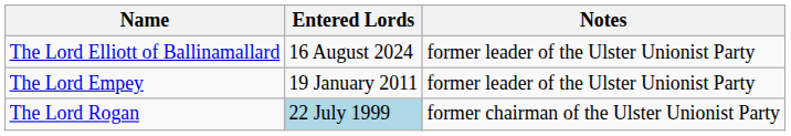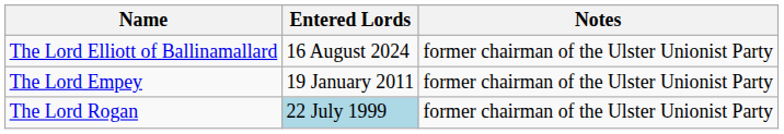The Lord Elliott of Ballinamallard | Notes: former leader of the Ulster Unionist Party -> former chairman of the Ulster Unionist Party
The Lord Empey | Notes: former leader of the Ulster Unionist Party -> former chairman of the Ulster Unionist Party
